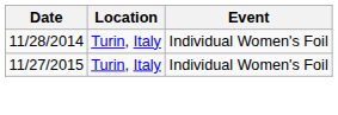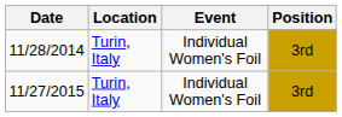+ column: Position | 3rd | 3rd
